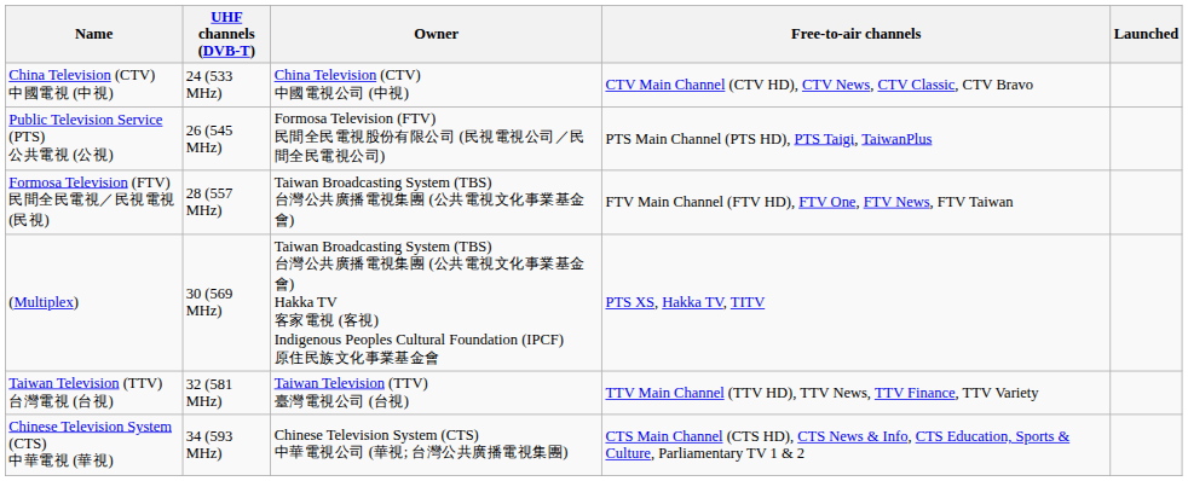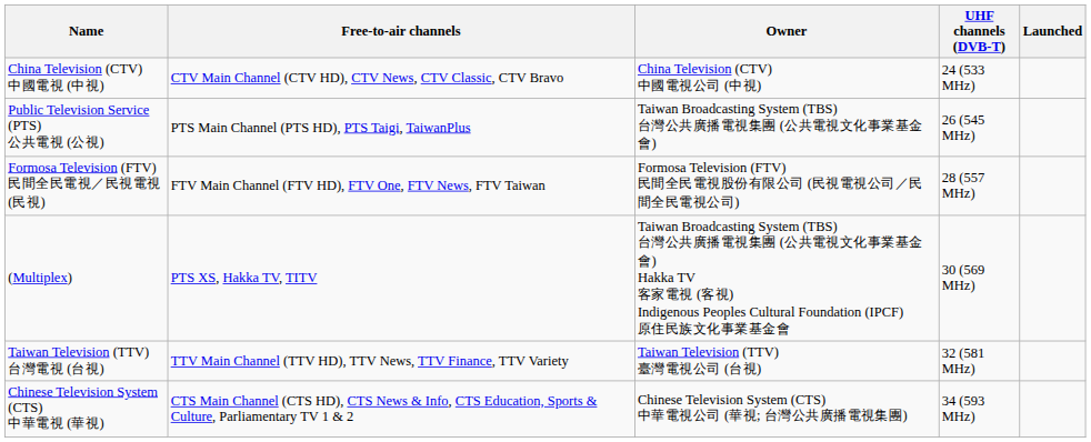columns swapped: Free-to-air channels <-> UHF channels (DVB-T)
Public Television Service (PTS) 公共電視 (公視) | Owner: Formosa Television (FTV) 民間全民電視股份有限公司 (民視電視公司／民間全民電視公司) -> Taiwan Broadcasting System (TBS) 台灣公共廣播電視集團 (公共電視文化事業基金會)
Formosa Television (FTV) 民間全民電視／民視電視 (民視) | Owner: Taiwan Broadcasting System (TBS) 台灣公共廣播電視集團 (公共電視文化事業基金會) -> Formosa Television (FTV) 民間全民電視股份有限公司 (民視電視公司／民間全民電視公司)
